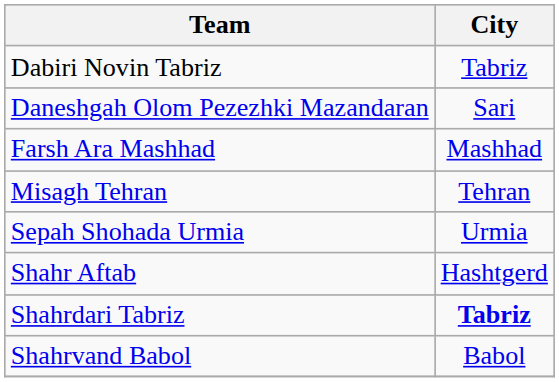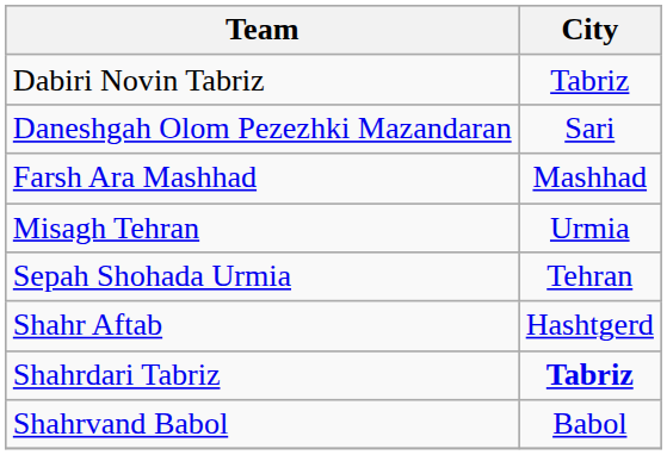Misagh Tehran | City: Tehran -> Urmia
Sepah Shohada Urmia | City: Urmia -> Tehran
